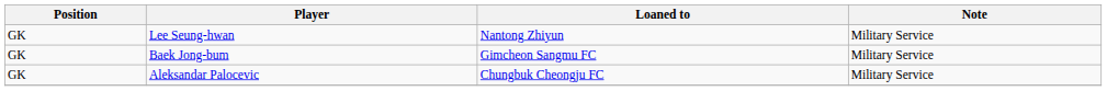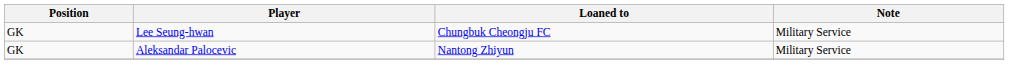Lee Seung-hwan | Loaned to: Nantong Zhiyun -> Chungbuk Cheongju FC
- row: GK | Baek Jong-bum | Gimcheon Sangmu FC | Military Service
Aleksandar Palocevic | Loaned to: Chungbuk Cheongju FC -> Nantong Zhiyun
